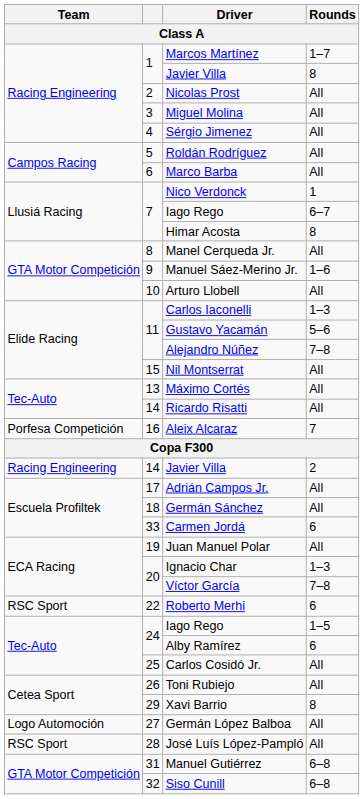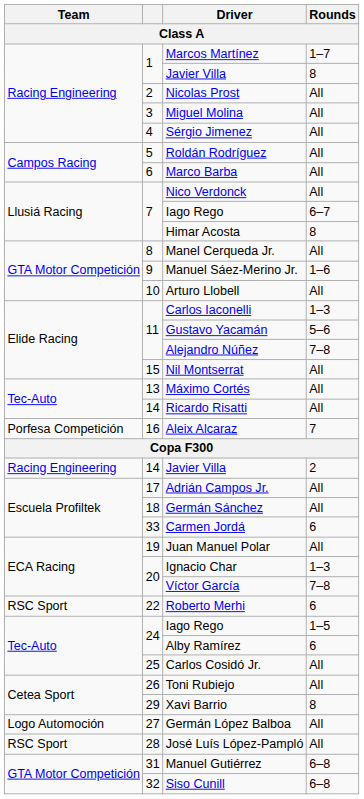Nico Verdonck | Rounds: 1 -> All
